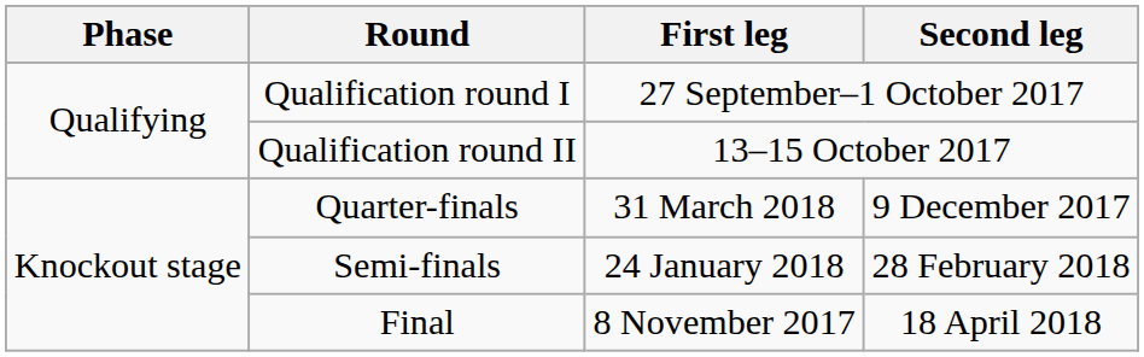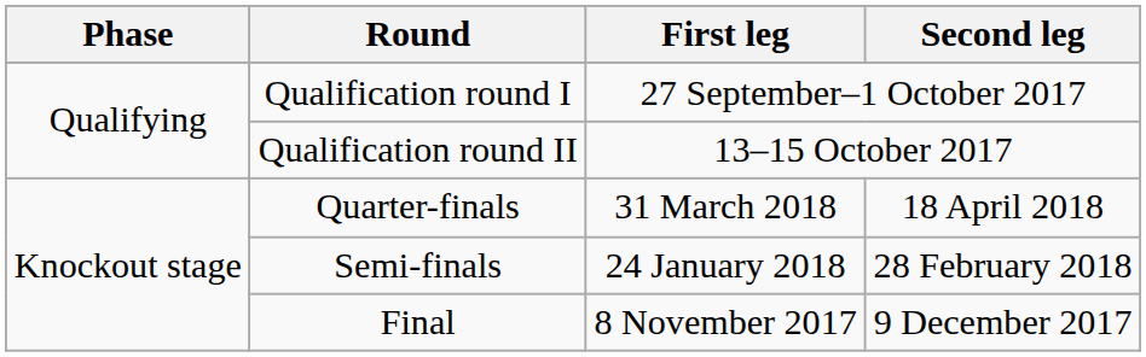Quarter-finals | Second leg: 9 December 2017 -> 18 April 2018
Final | Second leg: 18 April 2018 -> 9 December 2017
